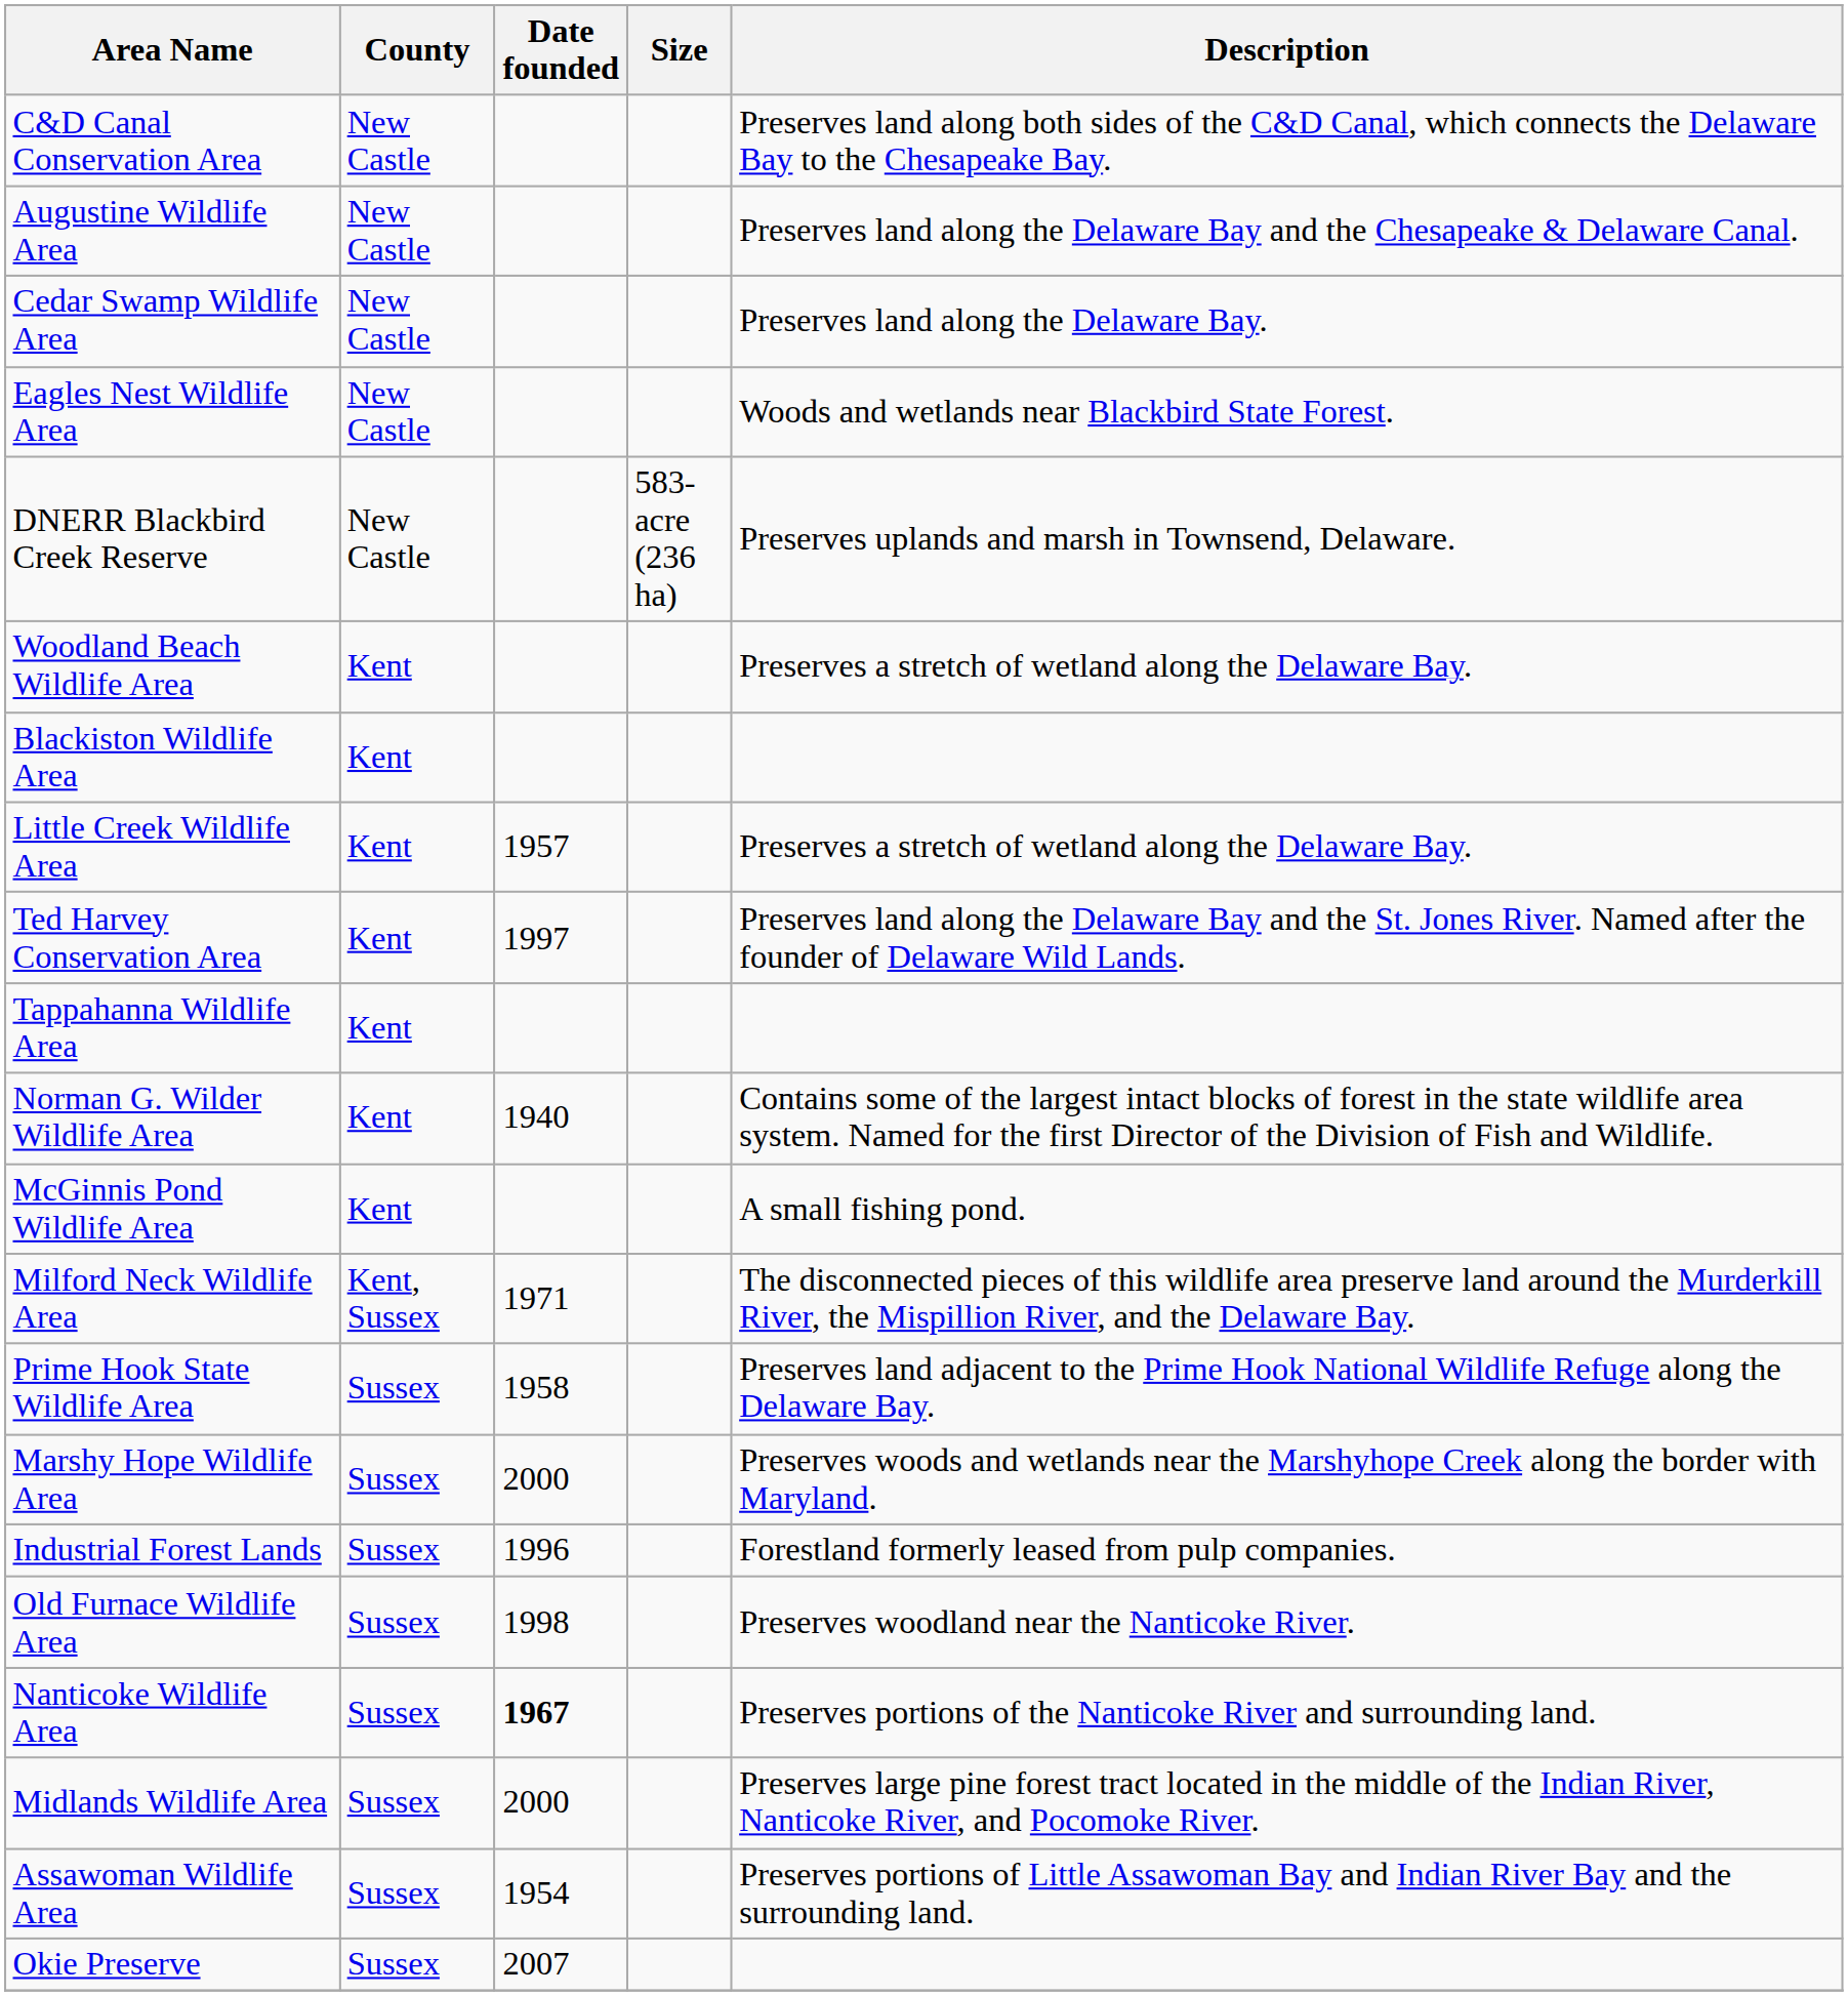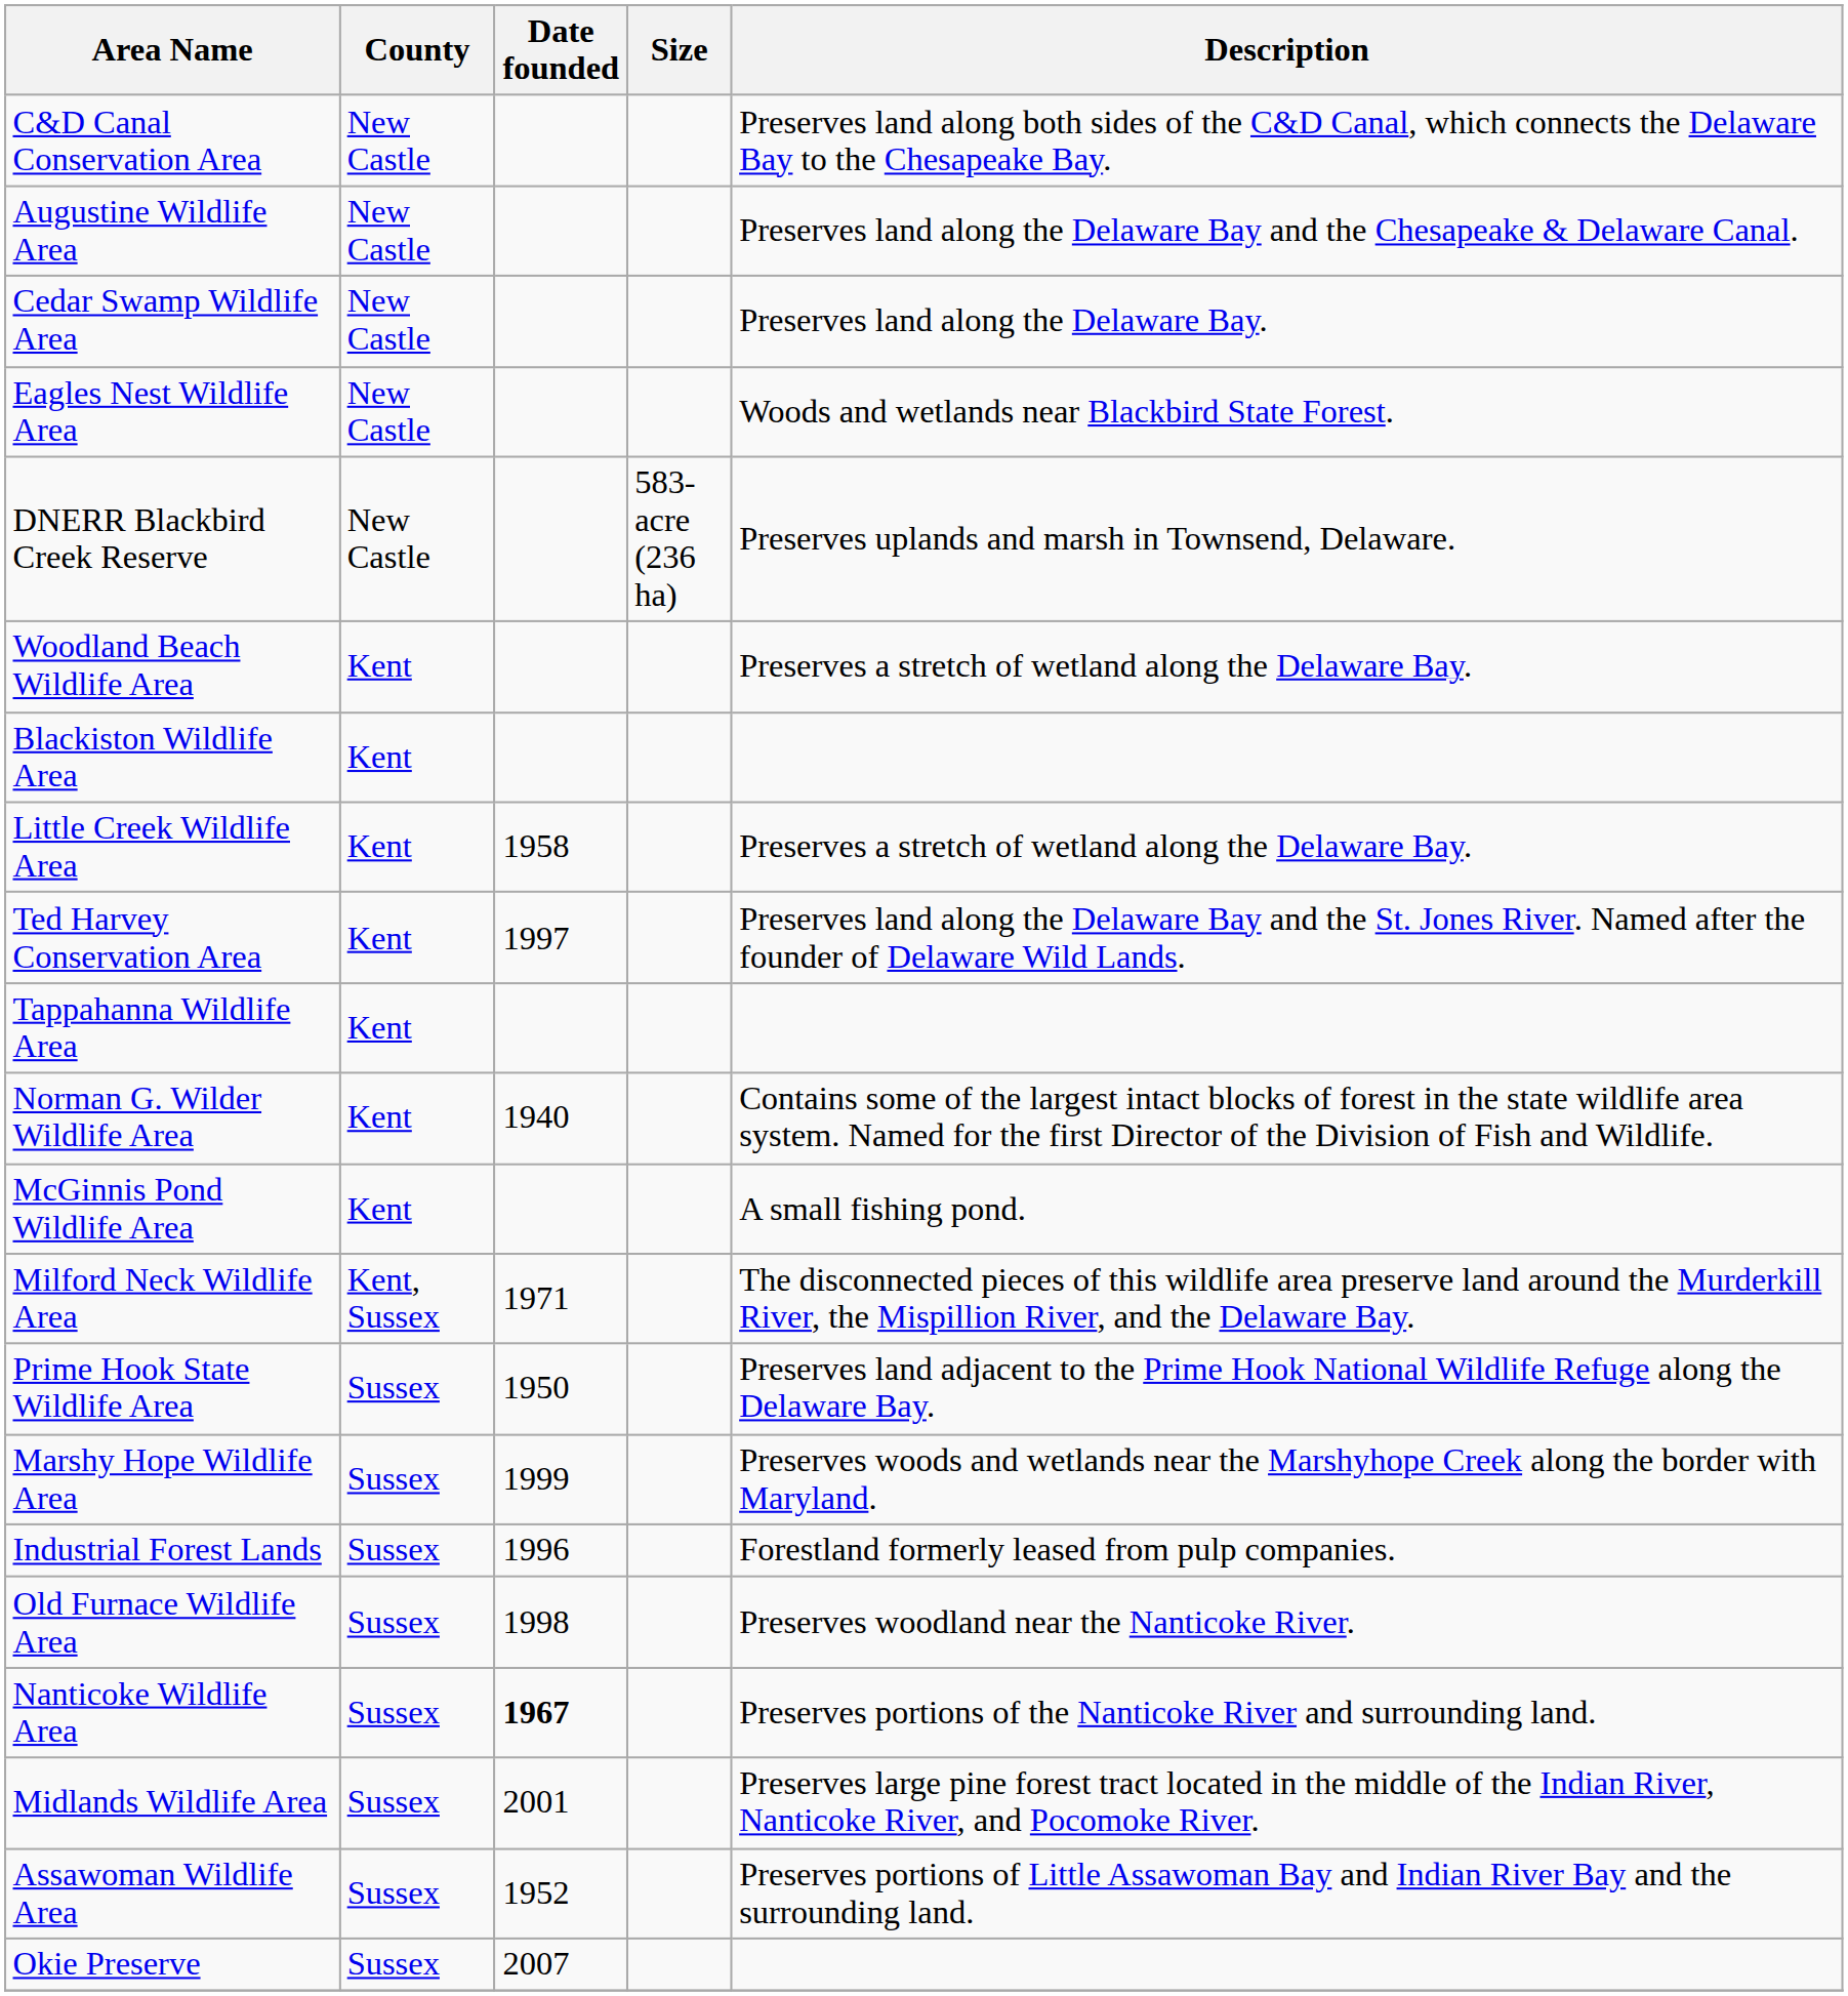Little Creek Wildlife Area | Date founded: 1957 -> 1958
Prime Hook State Wildlife Area | Date founded: 1958 -> 1950
Marshy Hope Wildlife Area | Date founded: 2000 -> 1999
Midlands Wildlife Area | Date founded: 2000 -> 2001
Assawoman Wildlife Area | Date founded: 1954 -> 1952
